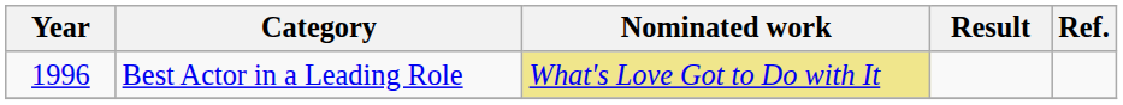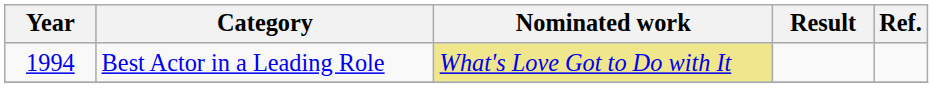Best Actor in a Leading Role | Year: 1996 -> 1994
